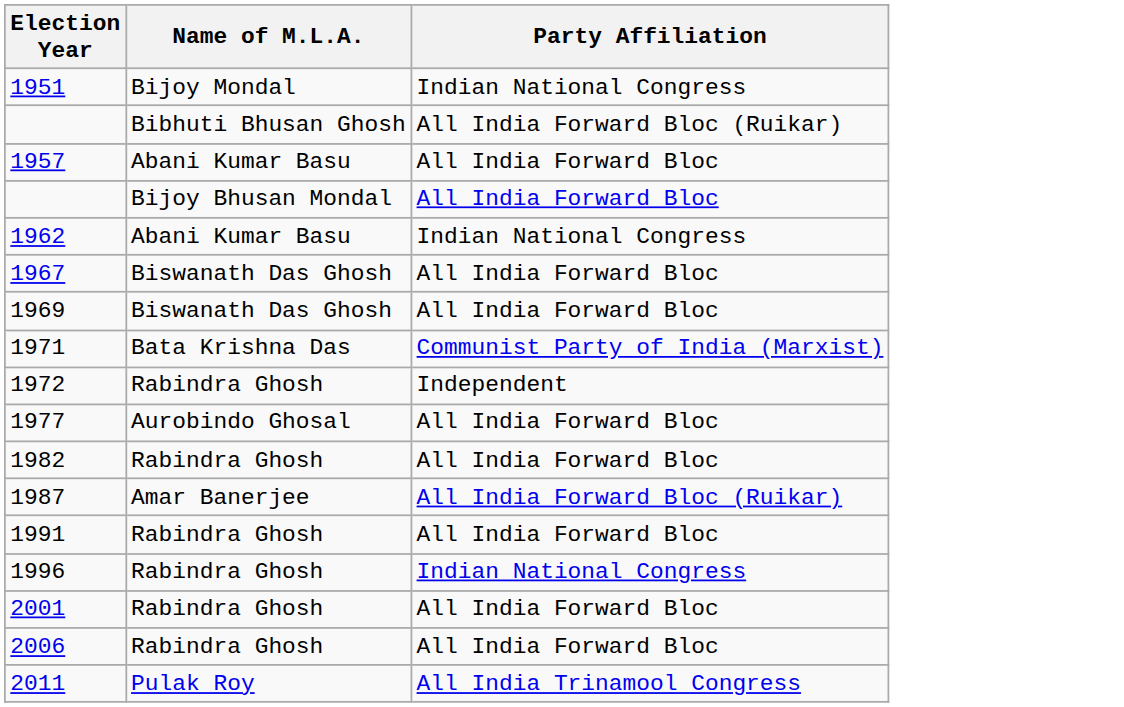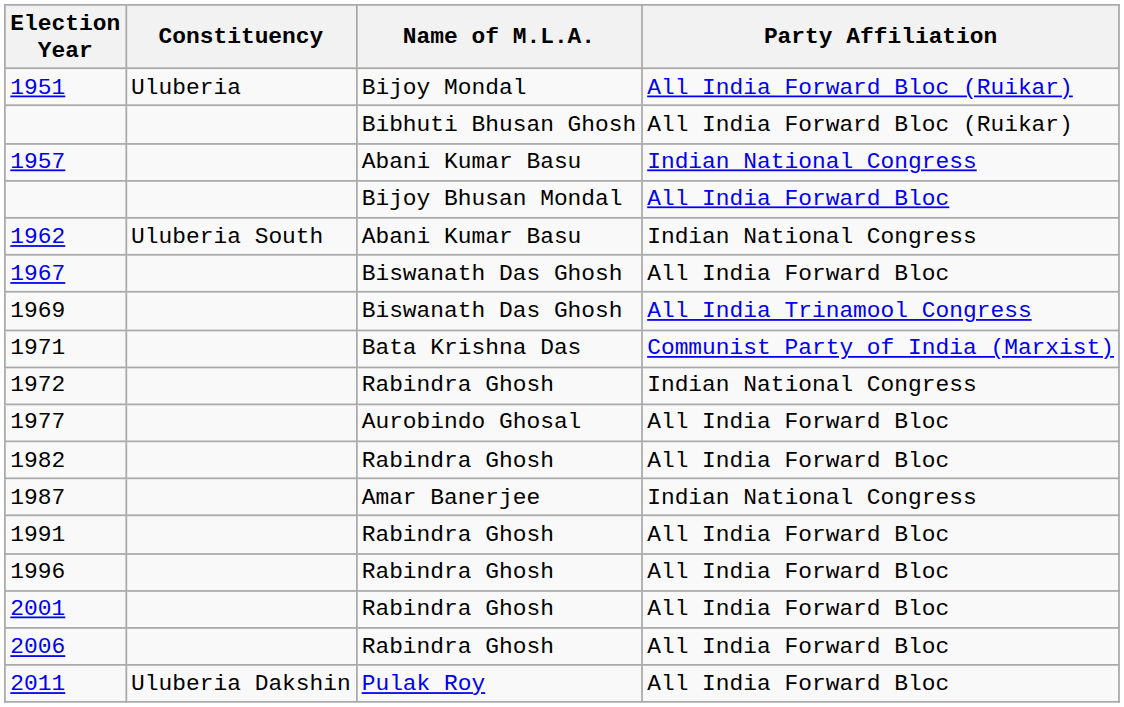+ column: Constituency | Uluberia | Uluberia South | Uluberia Dakshin
1951 | Party Affiliation: Indian National Congress -> All India Forward Bloc (Ruikar)
1957 | Party Affiliation: All India Forward Bloc -> Indian National Congress
1969 | Party Affiliation: All India Forward Bloc -> All India Trinamool Congress
1972 | Party Affiliation: Independent -> Indian National Congress
1987 | Party Affiliation: All India Forward Bloc (Ruikar) -> Indian National Congress
1996 | Party Affiliation: Indian National Congress -> All India Forward Bloc
2011 | Party Affiliation: All India Trinamool Congress -> All India Forward Bloc
